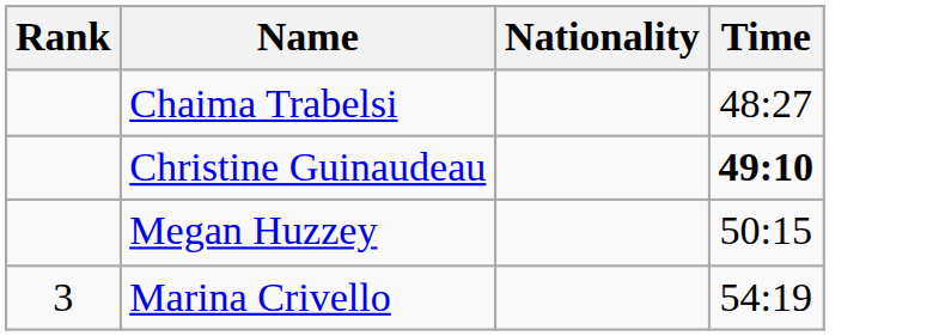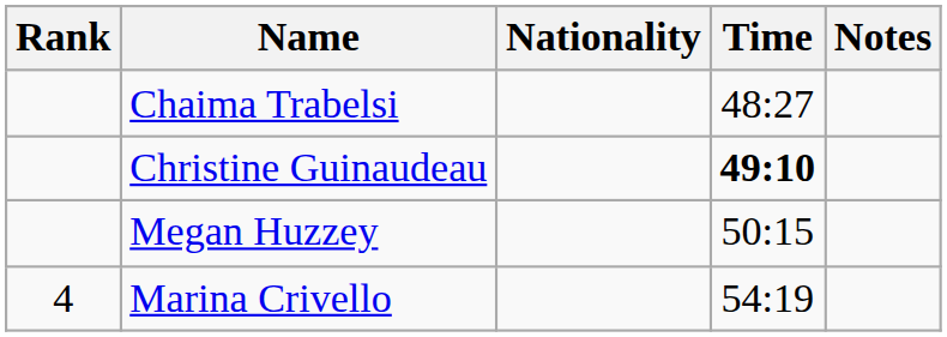+ column: Notes
Marina Crivello | Rank: 3 -> 4
